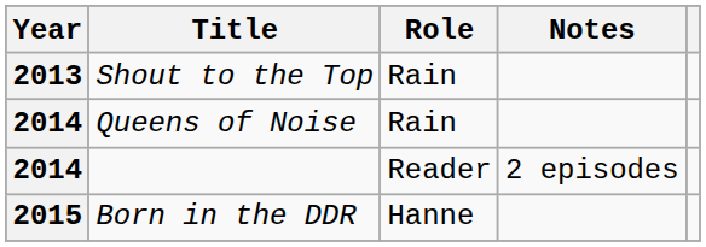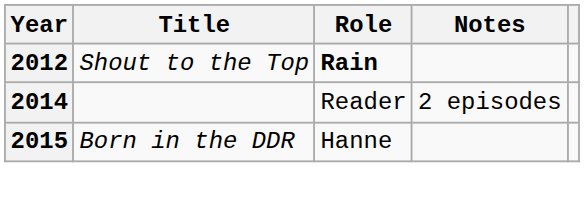Shout to the Top | Year: 2013 -> 2012
Shout to the Top | Role: normal -> bold
- row: 2014 | Queens of Noise | Rain
